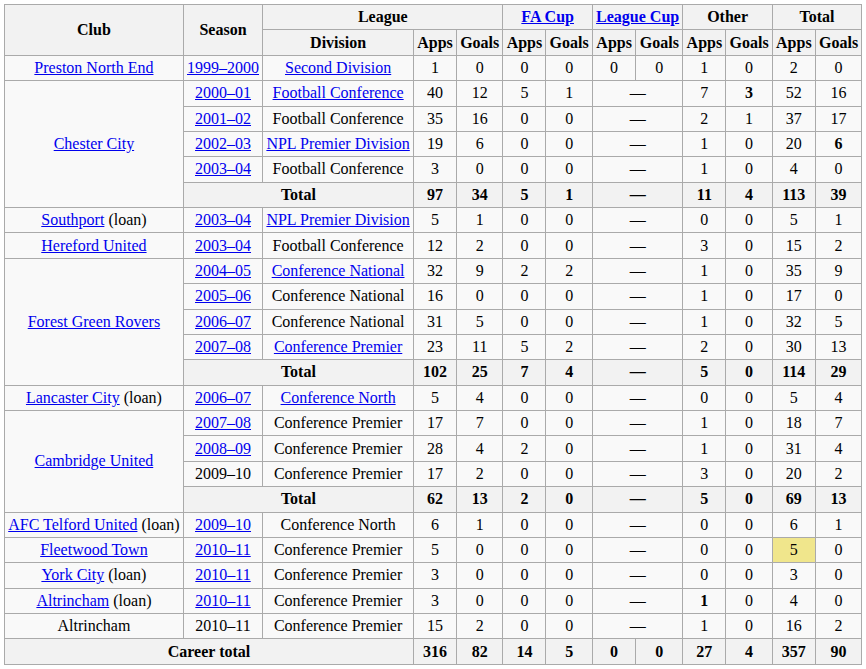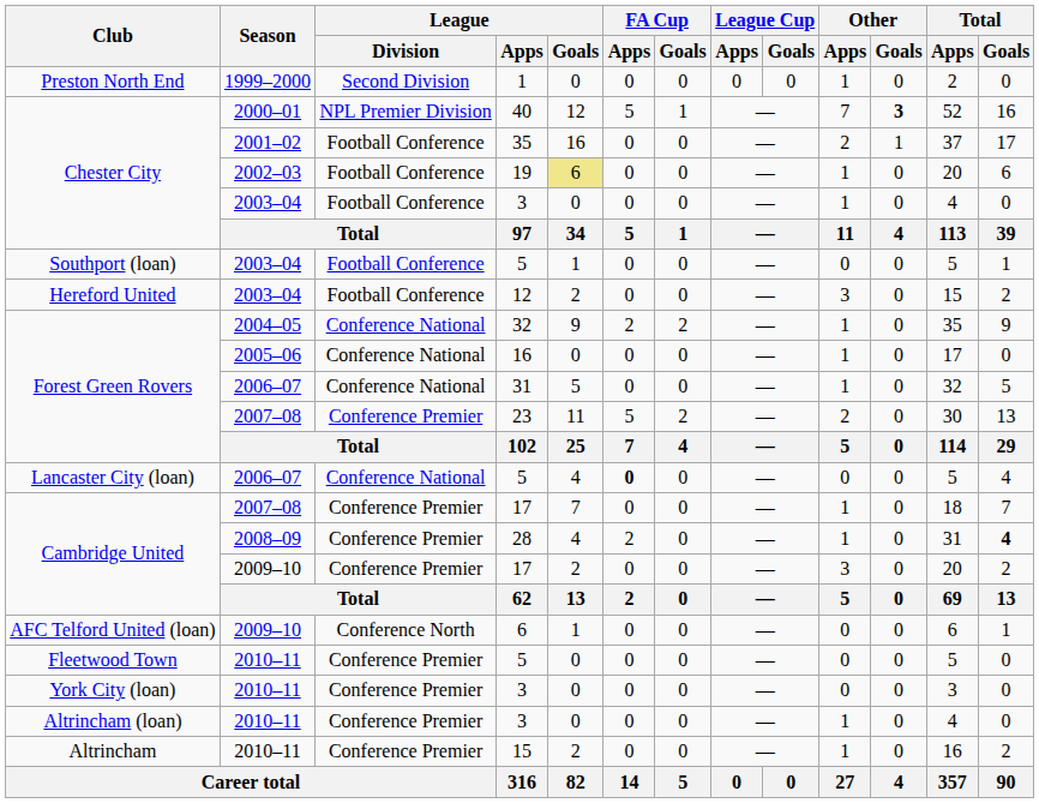40 | League / Division: Football Conference -> NPL Premier Division
19 | League / Division: NPL Premier Division -> Football Conference
19 | League / Goals: no background -> khaki background
19 | Total / Goals: bold -> normal
Southport (loan) / 5 | League / Division: NPL Premier Division -> Football Conference
Lancaster City (loan) / 5 | League / Division: Conference North -> Conference National
Lancaster City (loan) / 5 | FA Cup / Apps: normal -> bold
28 | Total / Goals: normal -> bold
Fleetwood Town / 5 | Total / Apps: khaki background -> no background
Altrincham (loan) / 3 | Other / Apps: bold -> normal
